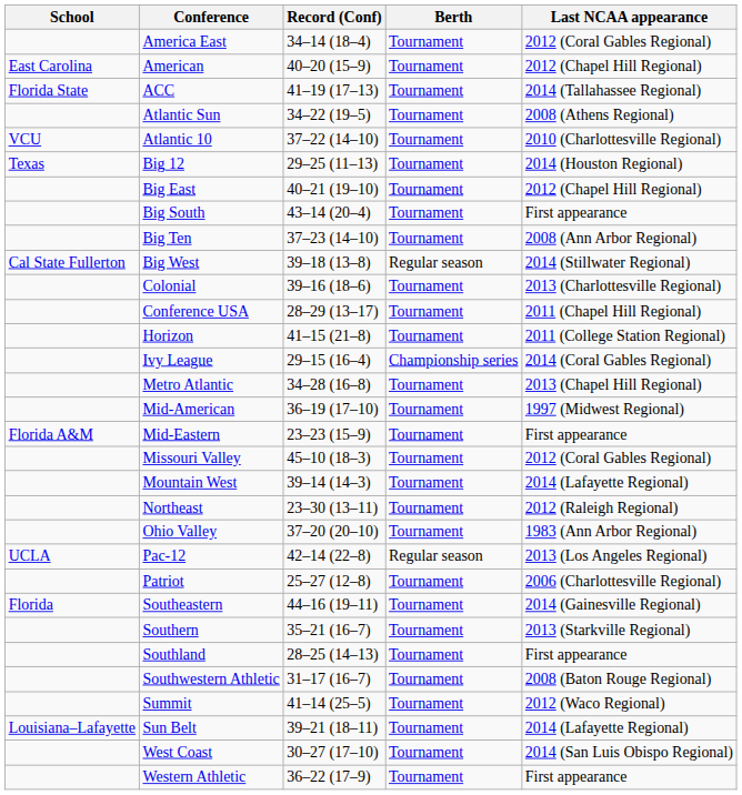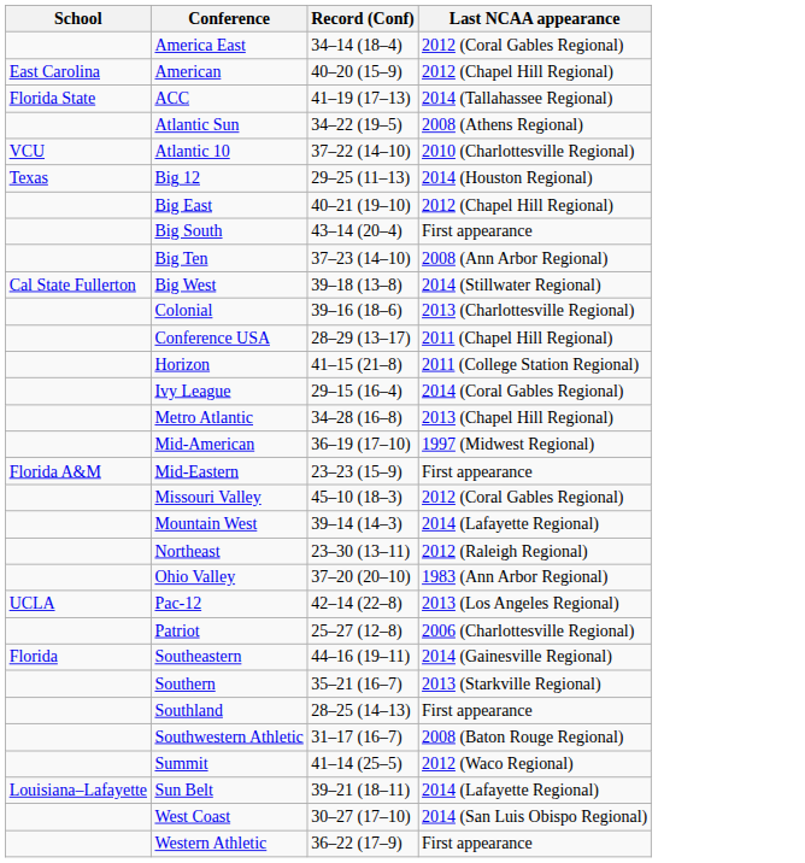- column: Berth | Tournament | Tournament | Tournament | Tournament | Tournament | Tournament | Tournament | Tournament | Tournament | Regular season | Tournament | Tournament | Tournament | Championship series | Tournament | Tournament | Tournament | Tournament | Tournament | Tournament | Tournament | Regular season | Tournament | Tournament | Tournament | Tournament | Tournament | Tournament | Tournament | Tournament | Tournament
